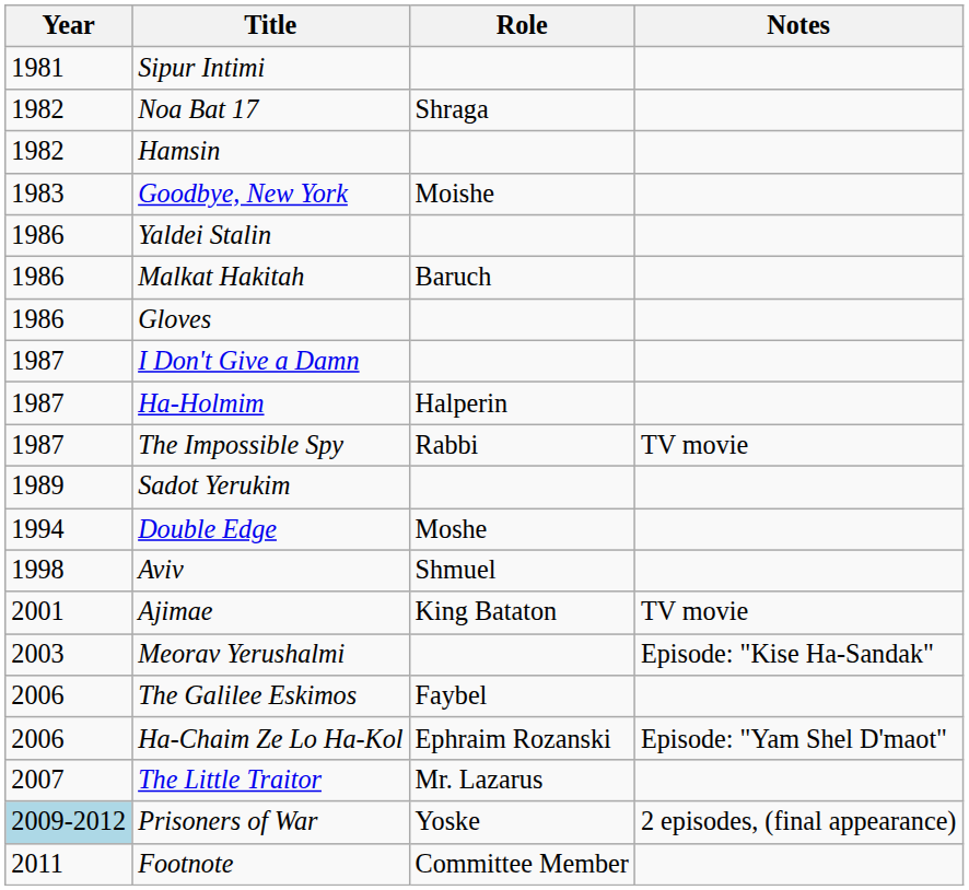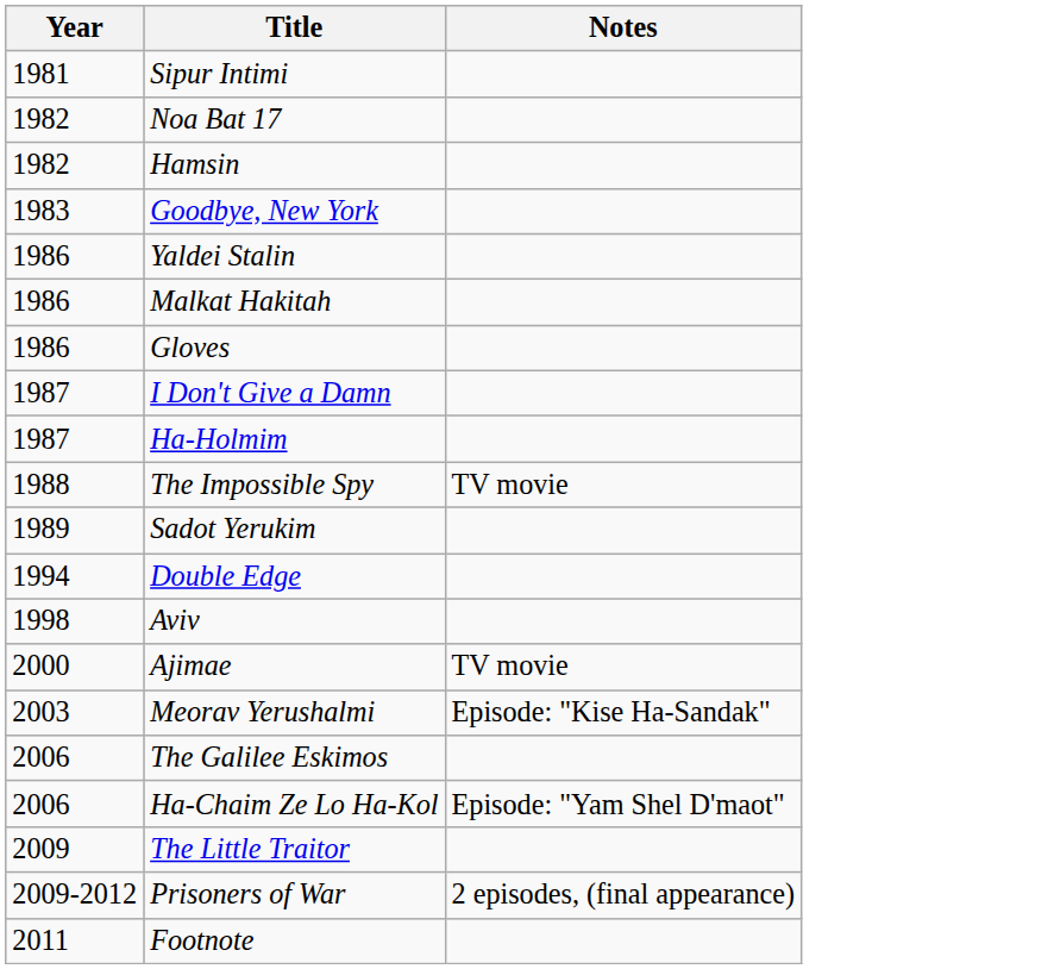- column: Role | Shraga | Moishe | Baruch | Halperin | Rabbi | Moshe | Shmuel | King Bataton | Faybel | Ephraim Rozanski | Mr. Lazarus | Yoske | Committee Member
The Impossible Spy | Year: 1987 -> 1988
Ajimae | Year: 2001 -> 2000
The Little Traitor | Year: 2007 -> 2009
Prisoners of War | Year: lightblue background -> no background
